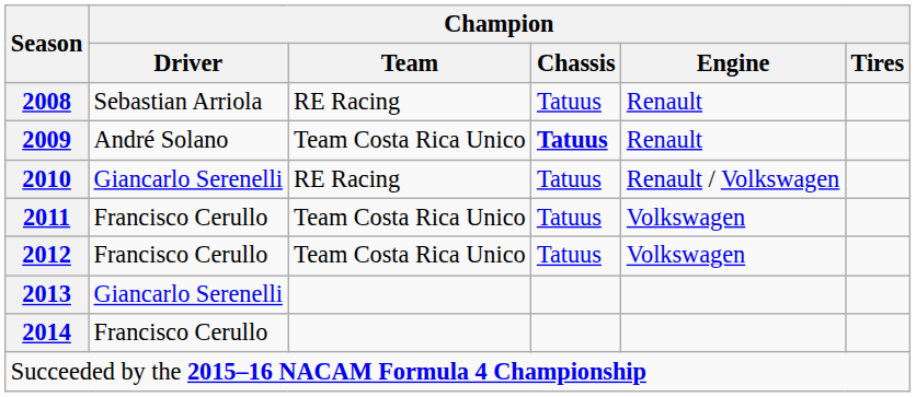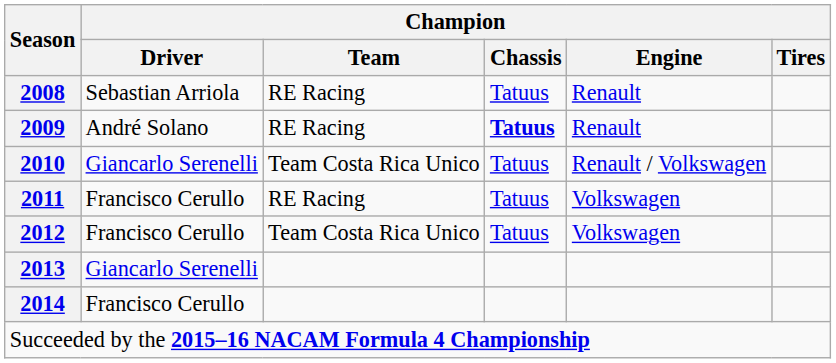2009 | Champion / Team: Team Costa Rica Unico -> RE Racing
2010 | Champion / Team: RE Racing -> Team Costa Rica Unico
2011 | Champion / Team: Team Costa Rica Unico -> RE Racing
